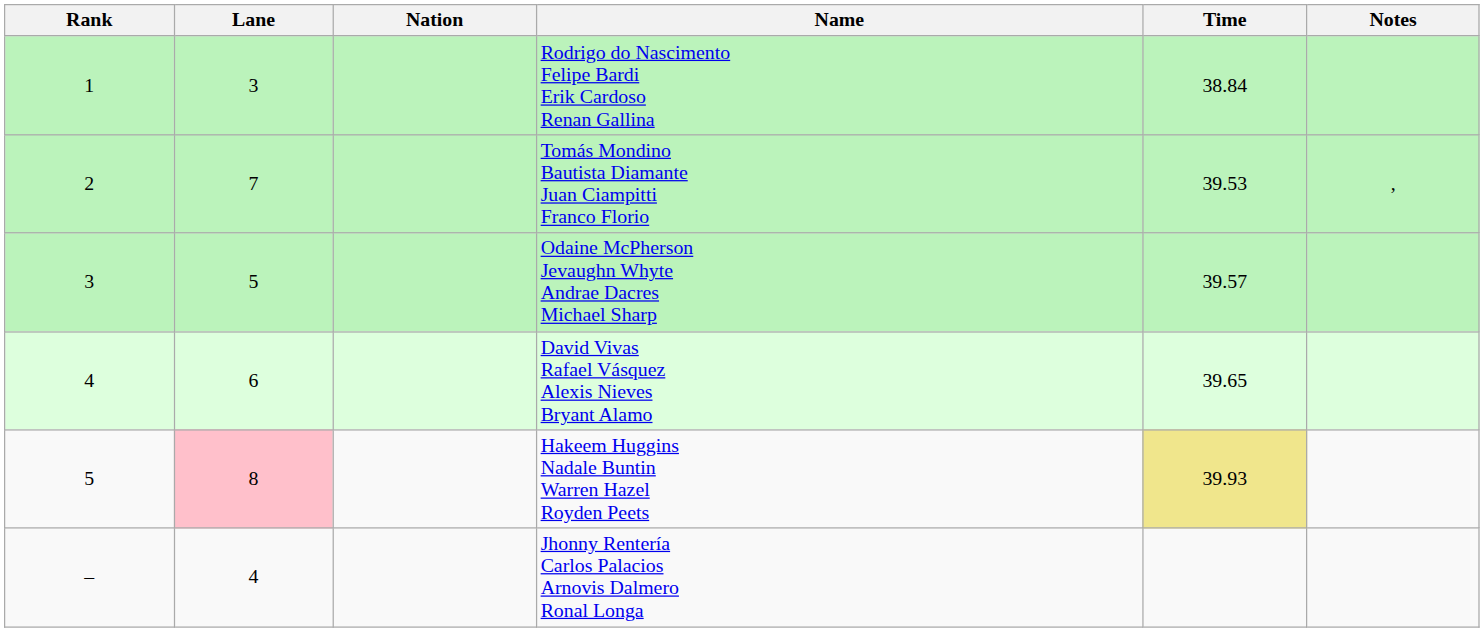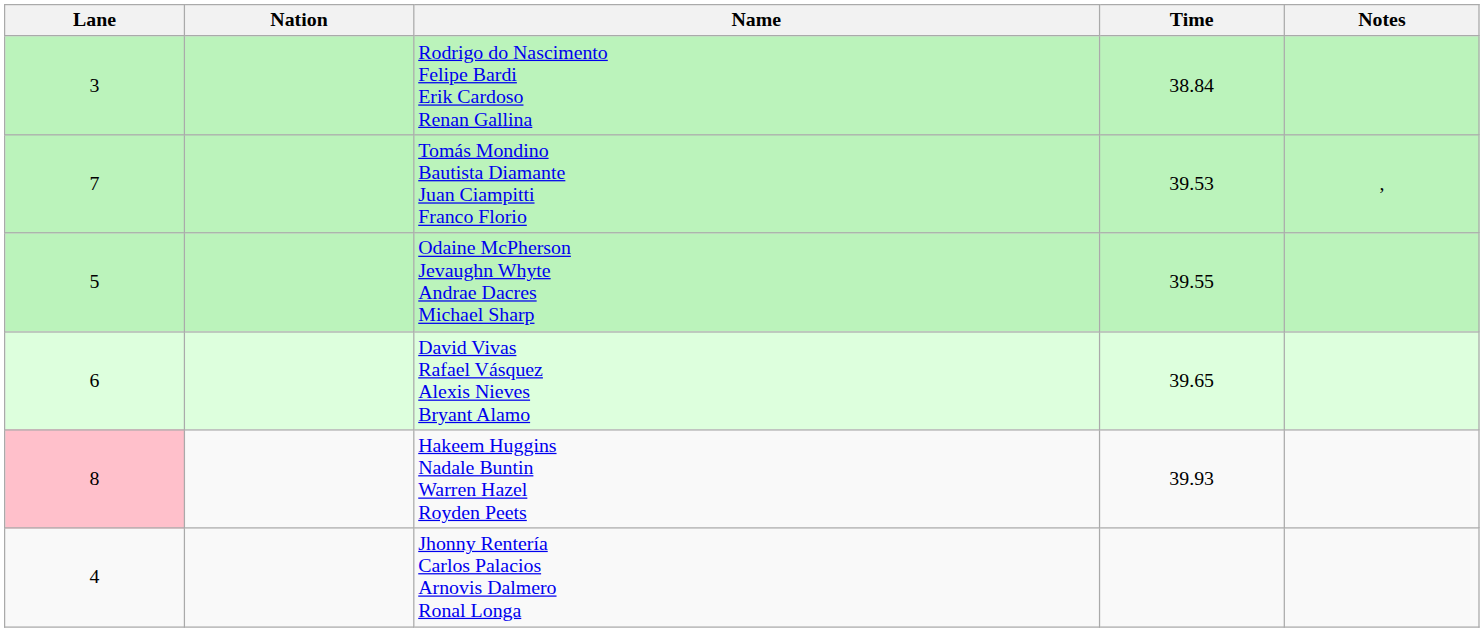- column: Rank | 1 | 2 | 3 | 4 | 5 | –
Odaine McPherson Jevaughn Whyte Andrae Dacres Michael Sharp | Time: 39.57 -> 39.55
Hakeem Huggins Nadale Buntin Warren Hazel Royden Peets | Time: khaki background -> no background
